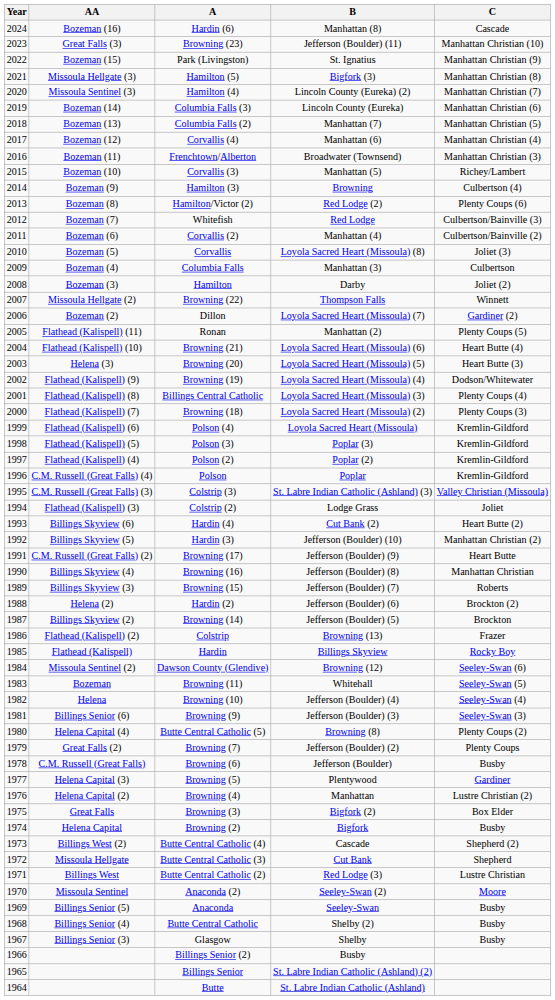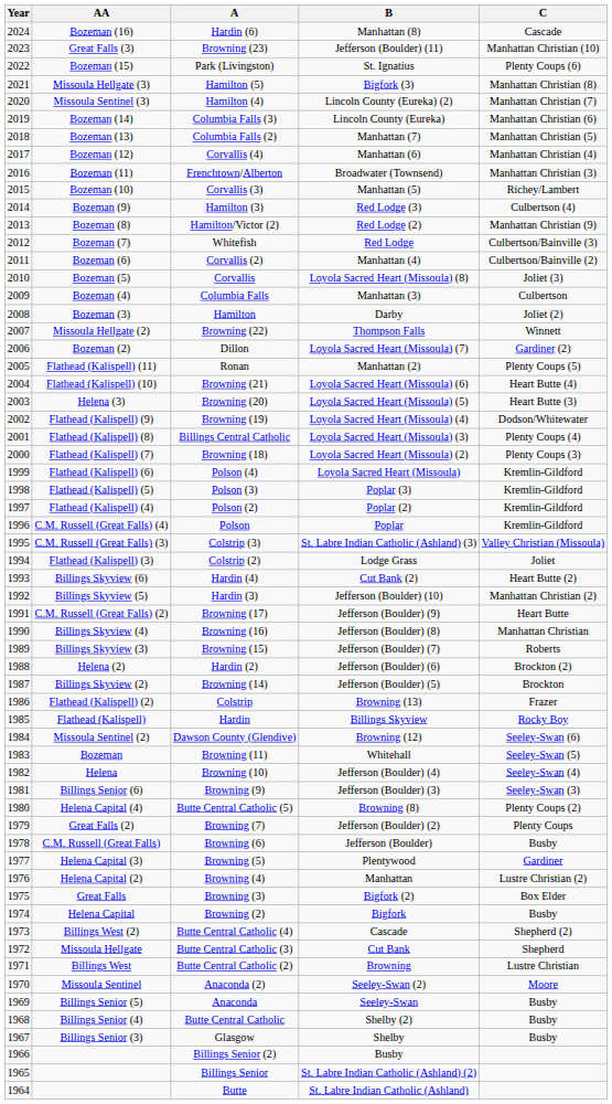Park (Livingston) | C: Manhattan Christian (9) -> Plenty Coups (6)
Hamilton (3) | B: Browning -> Red Lodge (3)
Hamilton/Victor (2) | C: Plenty Coups (6) -> Manhattan Christian (9)
Butte Central Catholic (2) | B: Red Lodge (3) -> Browning
